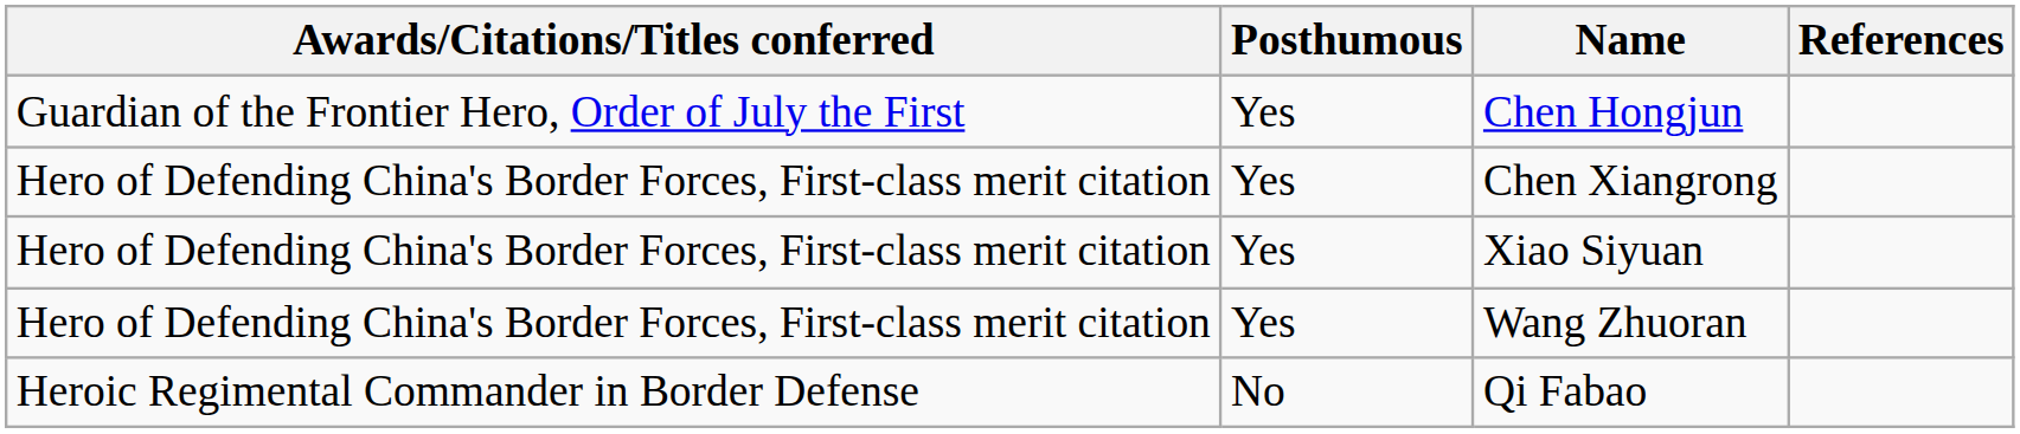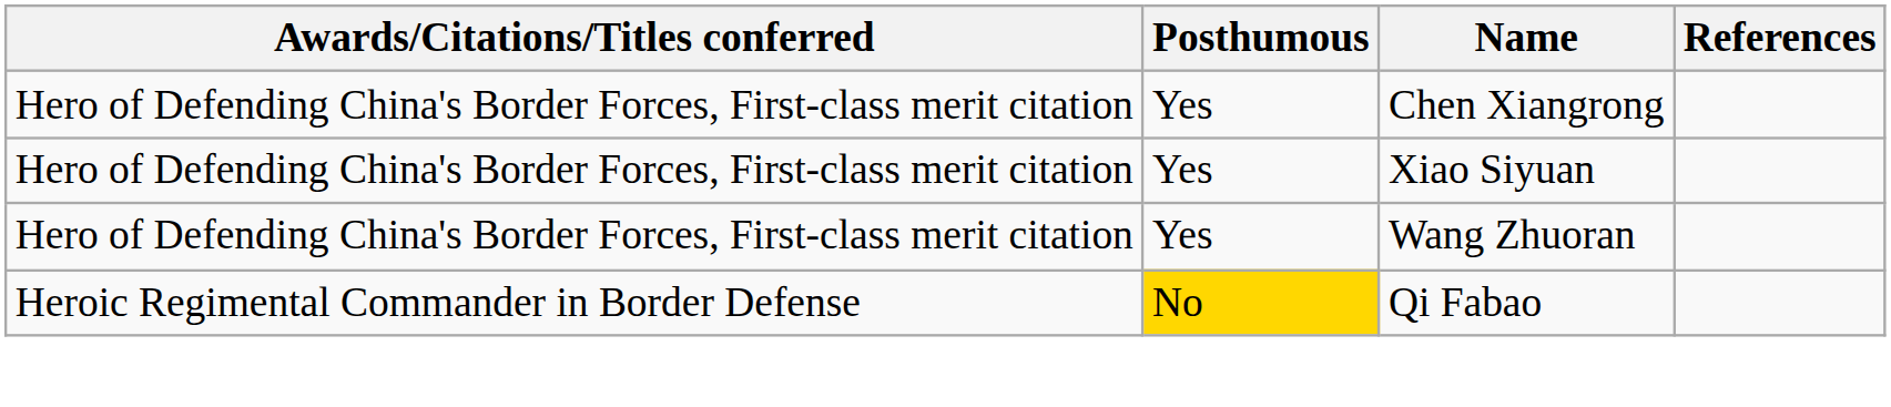- row: Guardian of the Frontier Hero, Order of July the First | Yes | Chen Hongjun
Qi Fabao | Posthumous: no background -> gold background
